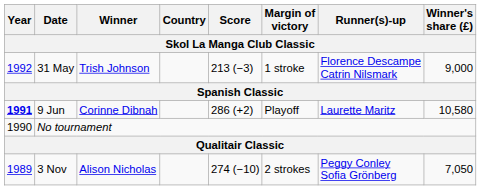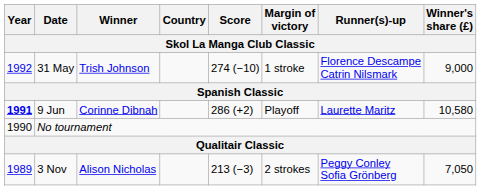31 May | Score: 213 (−3) -> 274 (−10)
3 Nov | Score: 274 (−10) -> 213 (−3)
